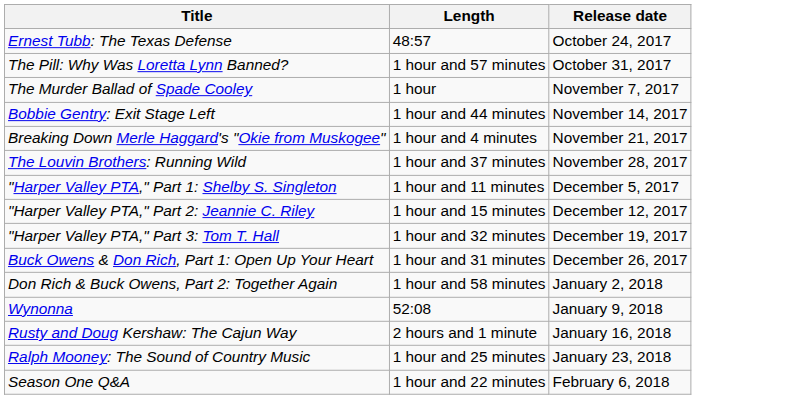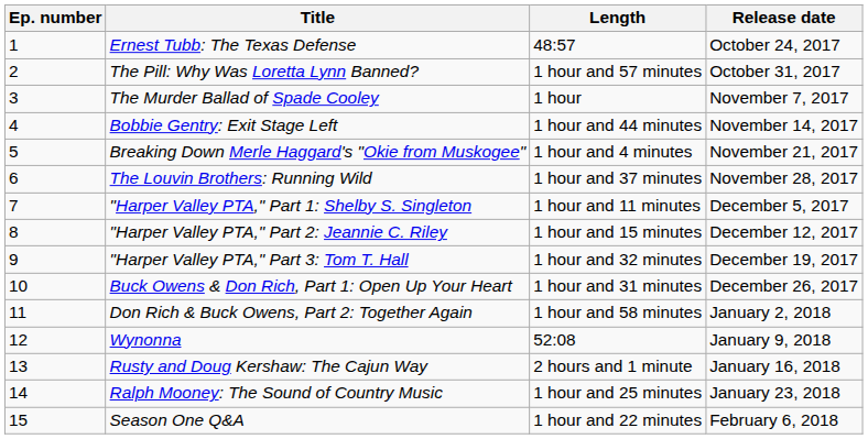+ column: Ep. number | 1 | 2 | 3 | 4 | 5 | 6 | 7 | 8 | 9 | 10 | 11 | 12 | 13 | 14 | 15
